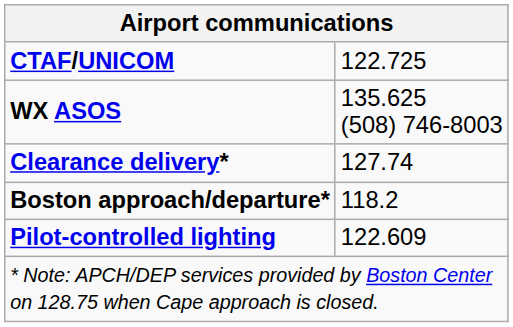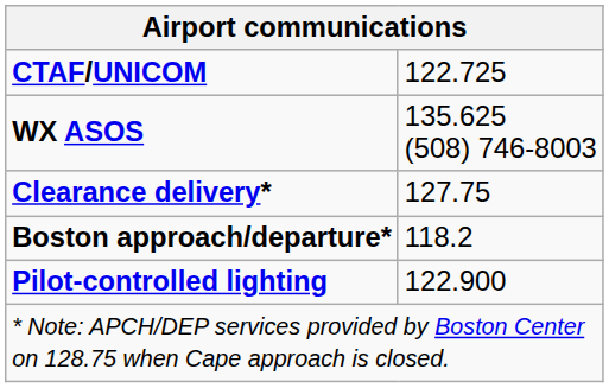Clearance delivery* | column 2: 127.74 -> 127.75
Pilot-controlled lighting | column 2: 122.609 -> 122.900
